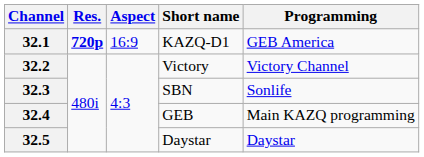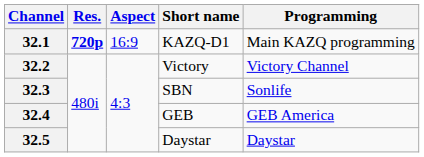KAZQ-D1 | Programming: GEB America -> Main KAZQ programming
GEB | Programming: Main KAZQ programming -> GEB America
